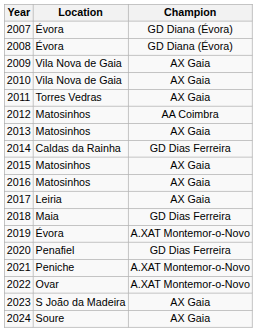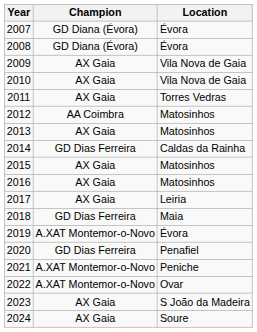columns swapped: Location <-> Champion
